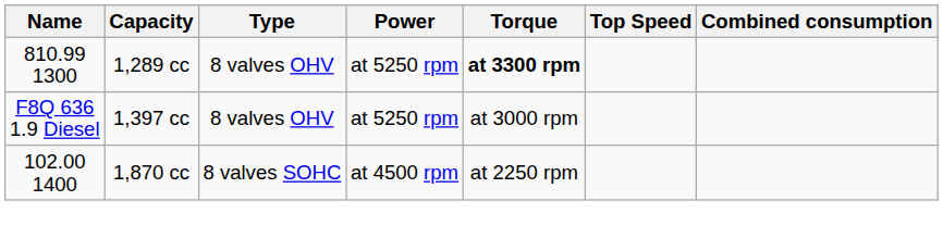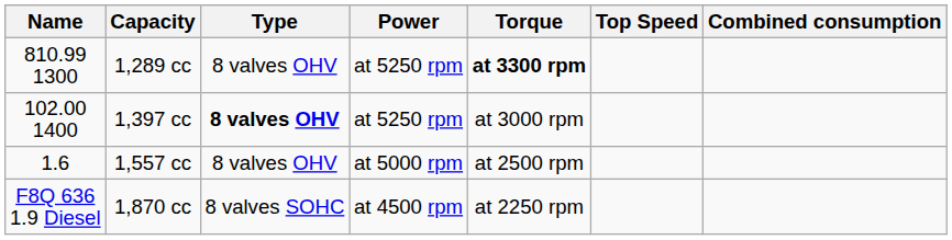1,397 cc | Name: F8Q 636 1.9 Diesel -> 102.00 1400
1,397 cc | Type: normal -> bold
+ row: 1.6 | 1,557 cc | 8 valves OHV | at 5000 rpm | at 2500 rpm
1,870 cc | Name: 102.00 1400 -> F8Q 636 1.9 Diesel
